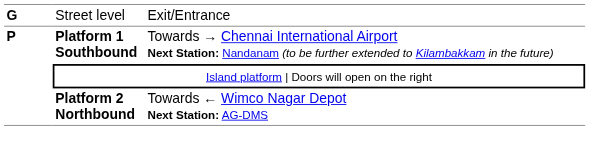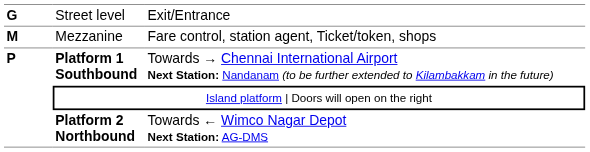+ row: M | Mezzanine | Fare control, station agent, Ticket/token, shops
